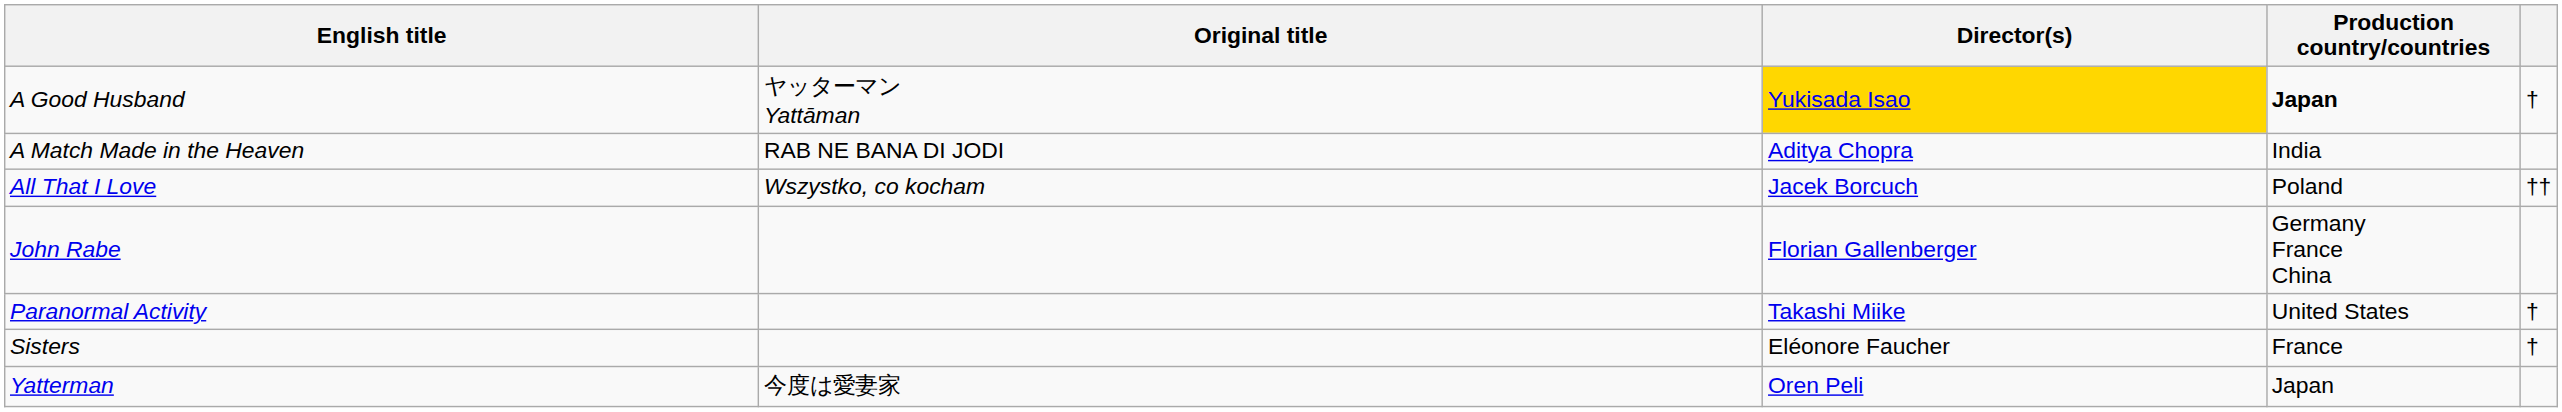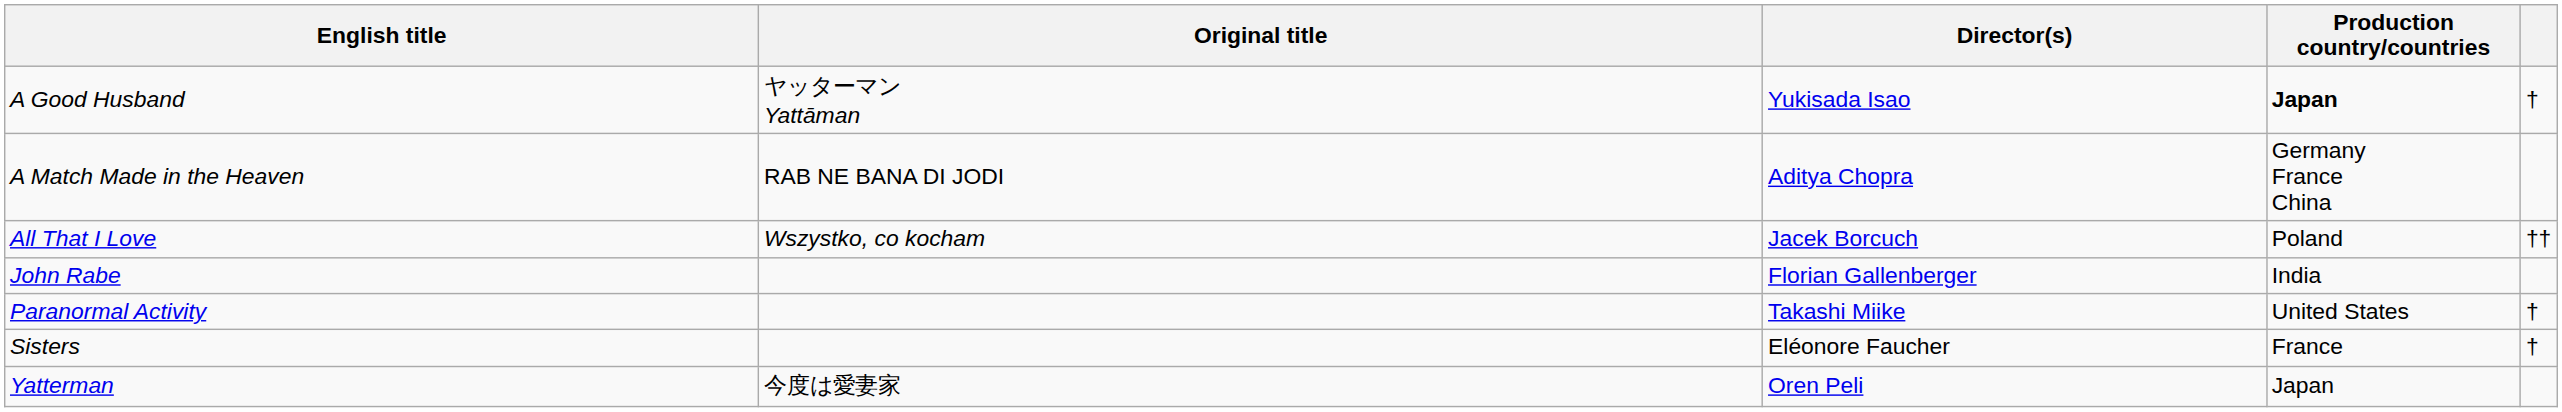A Good Husband | Director(s): gold background -> no background
A Match Made in the Heaven | Production country/countries: India -> Germany France China
John Rabe | Production country/countries: Germany France China -> India
